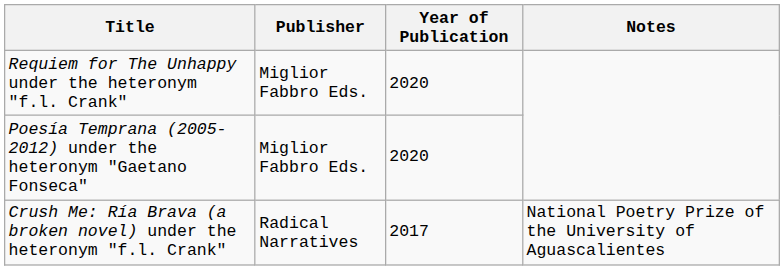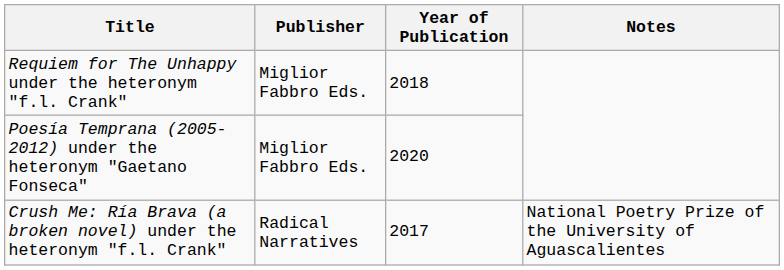Requiem for The Unhappy under the heteronym "f.l. Crank" | Year of Publication: 2020 -> 2018
